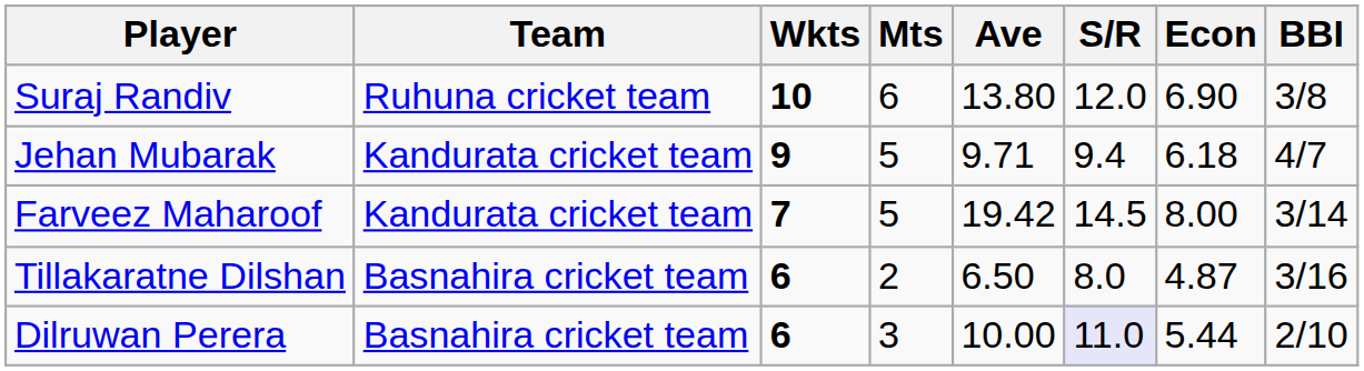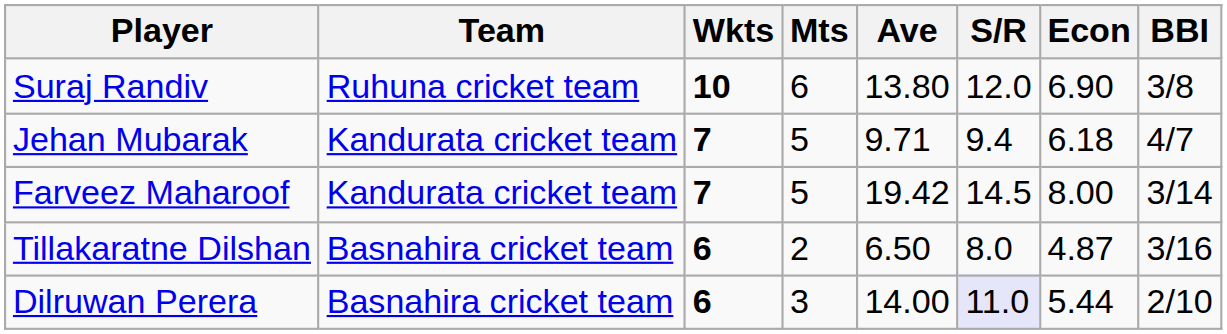Jehan Mubarak | Wkts: 9 -> 7
Dilruwan Perera | Ave: 10.00 -> 14.00
